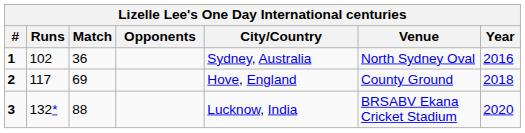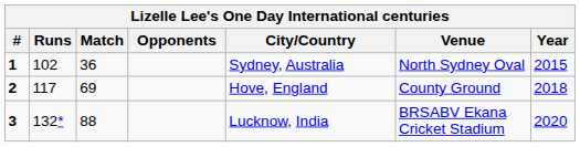1 | Year: 2016 -> 2015
